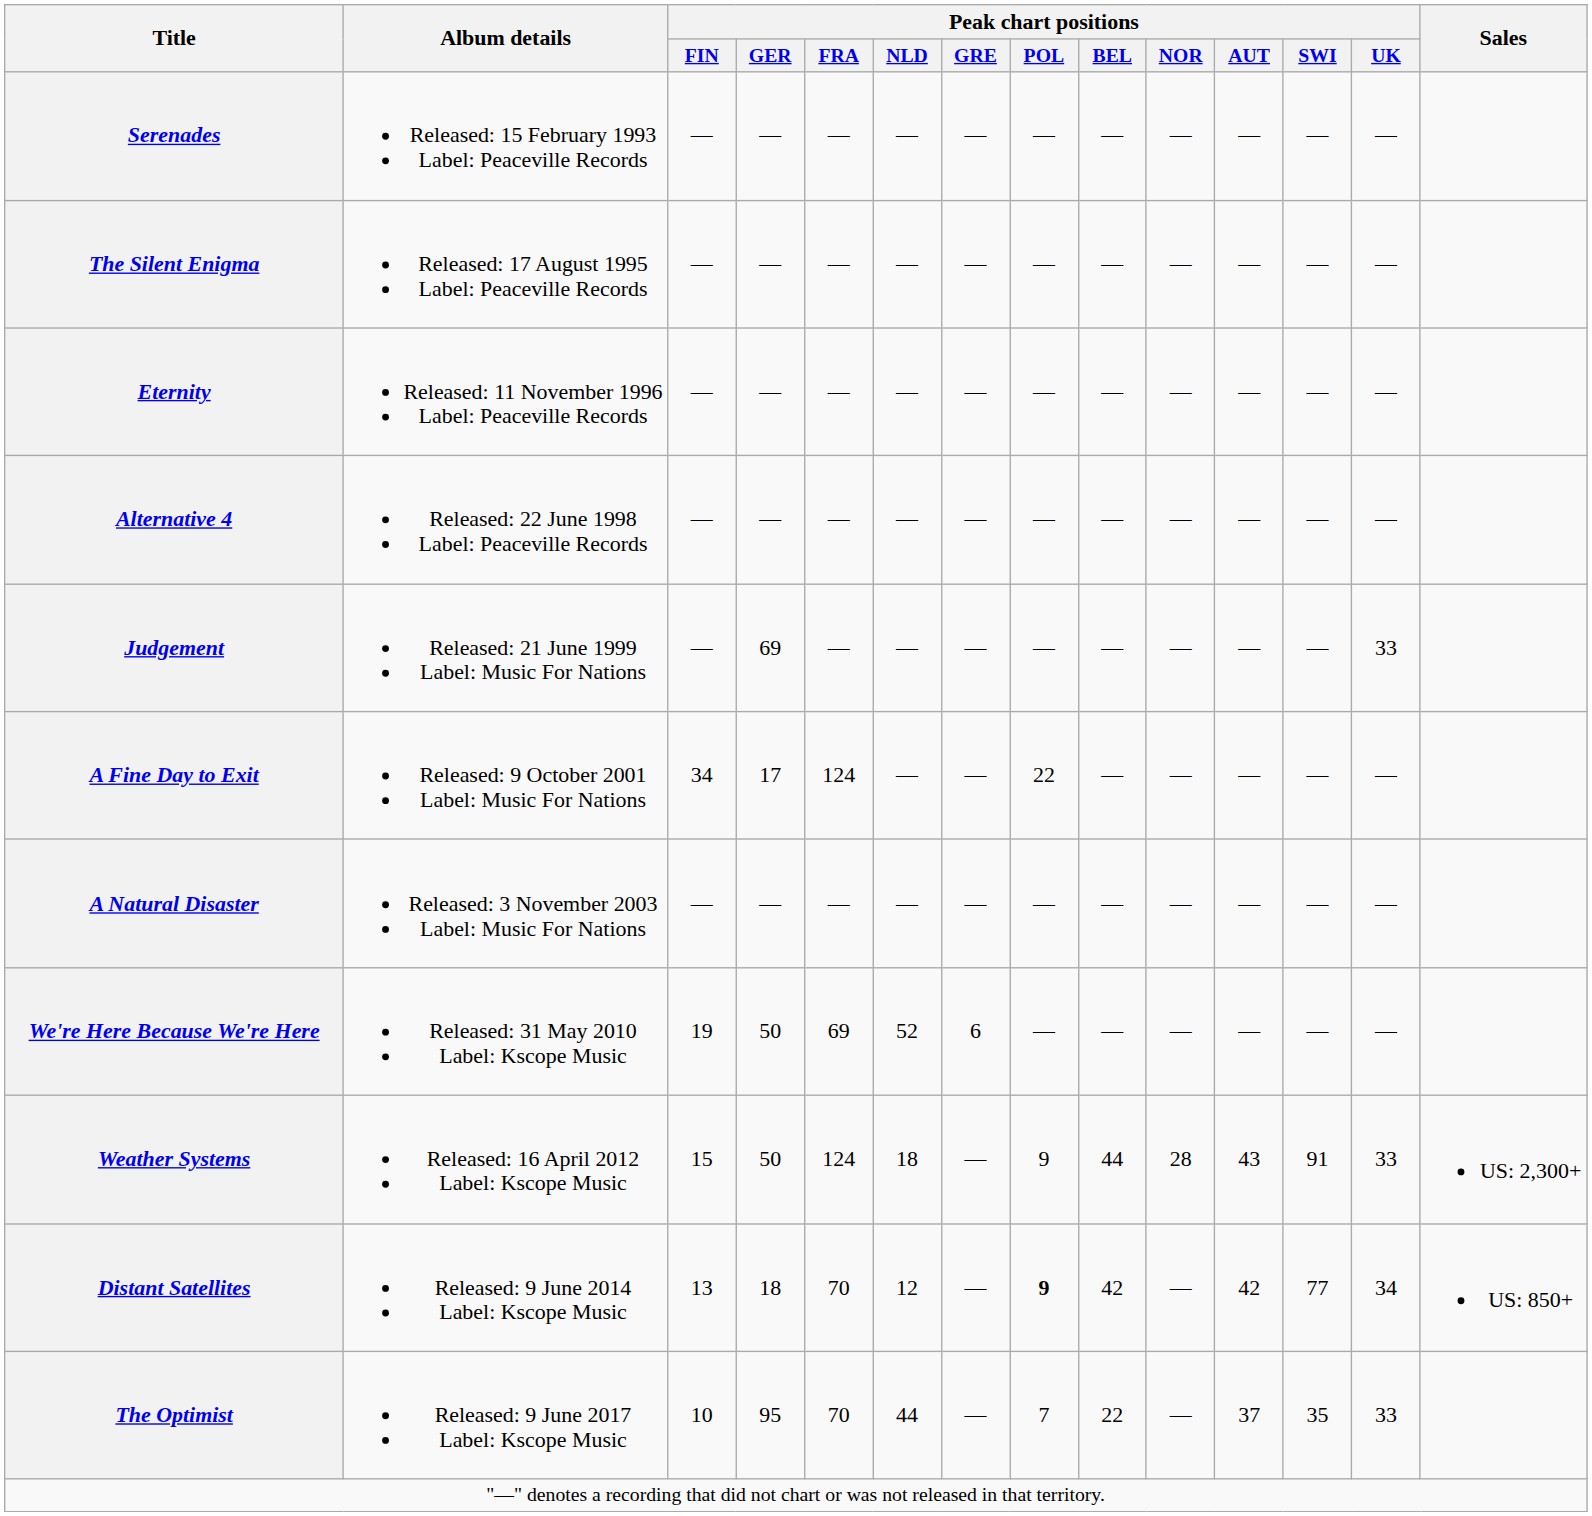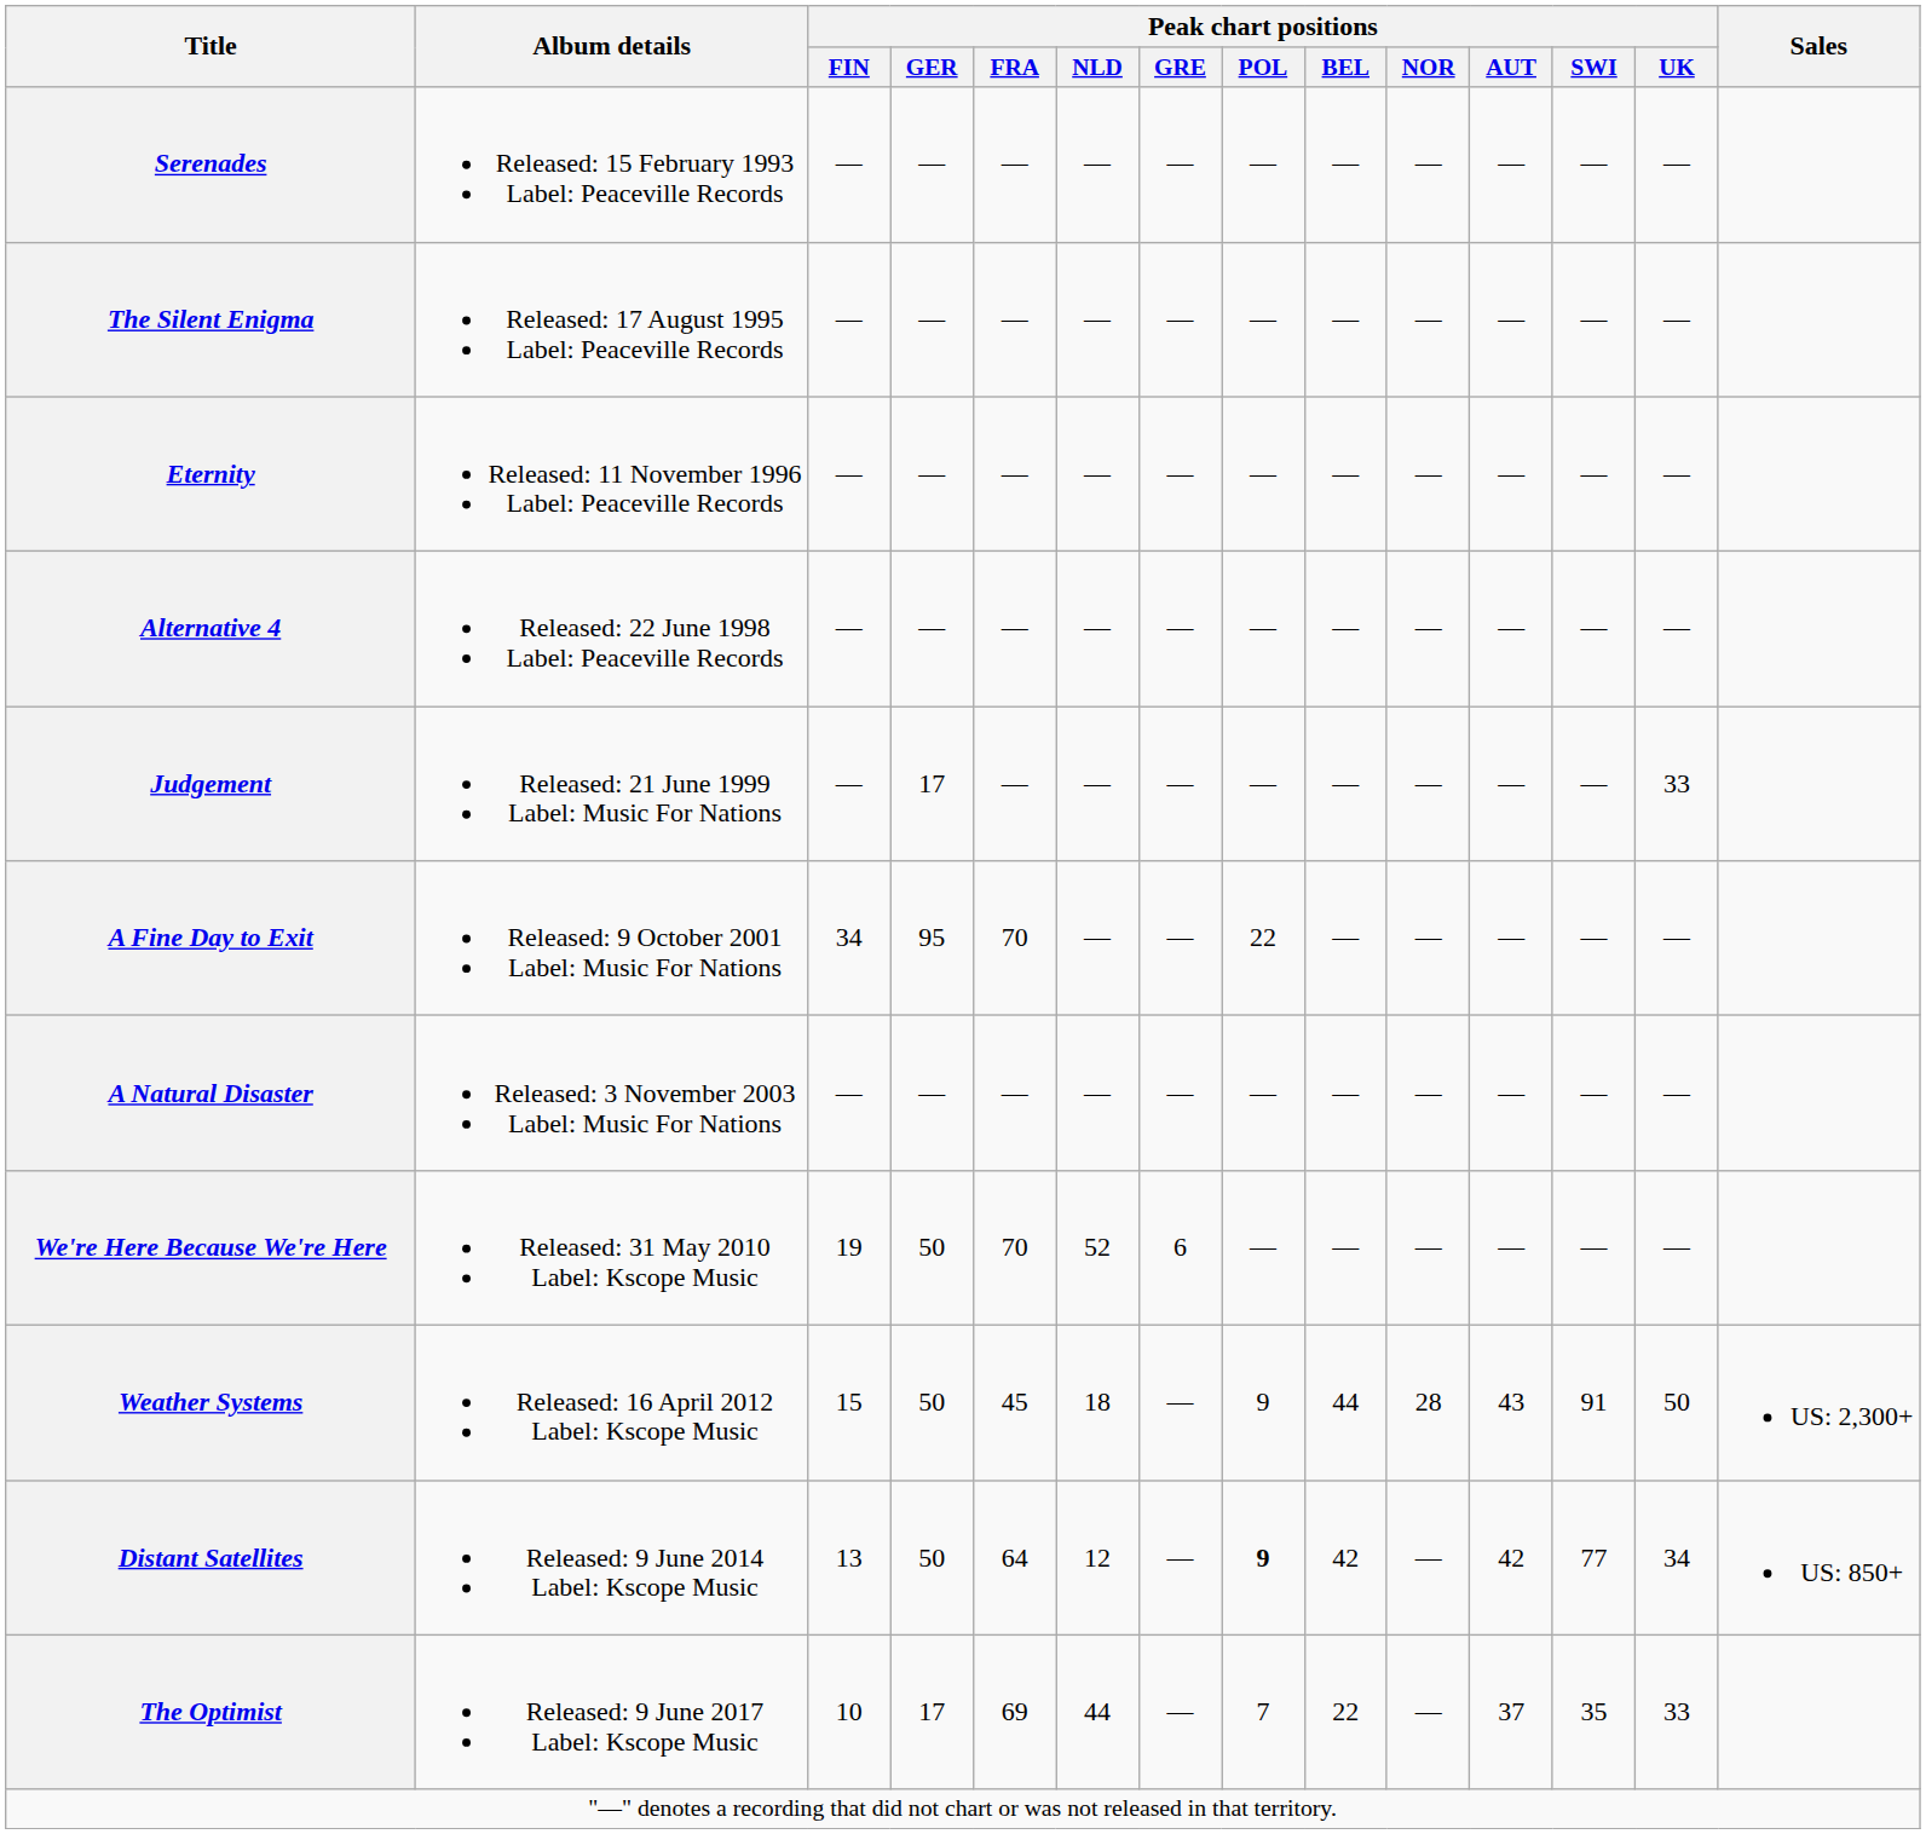Judgement | Peak chart positions / GER: 69 -> 17
A Fine Day to Exit | Peak chart positions / GER: 17 -> 95
A Fine Day to Exit | Peak chart positions / FRA: 124 -> 70
We're Here Because We're Here | Peak chart positions / FRA: 69 -> 70
Weather Systems | Peak chart positions / FRA: 124 -> 45
Weather Systems | Peak chart positions / UK: 33 -> 50
Distant Satellites | Peak chart positions / GER: 18 -> 50
Distant Satellites | Peak chart positions / FRA: 70 -> 64
The Optimist | Peak chart positions / GER: 95 -> 17
The Optimist | Peak chart positions / FRA: 70 -> 69
